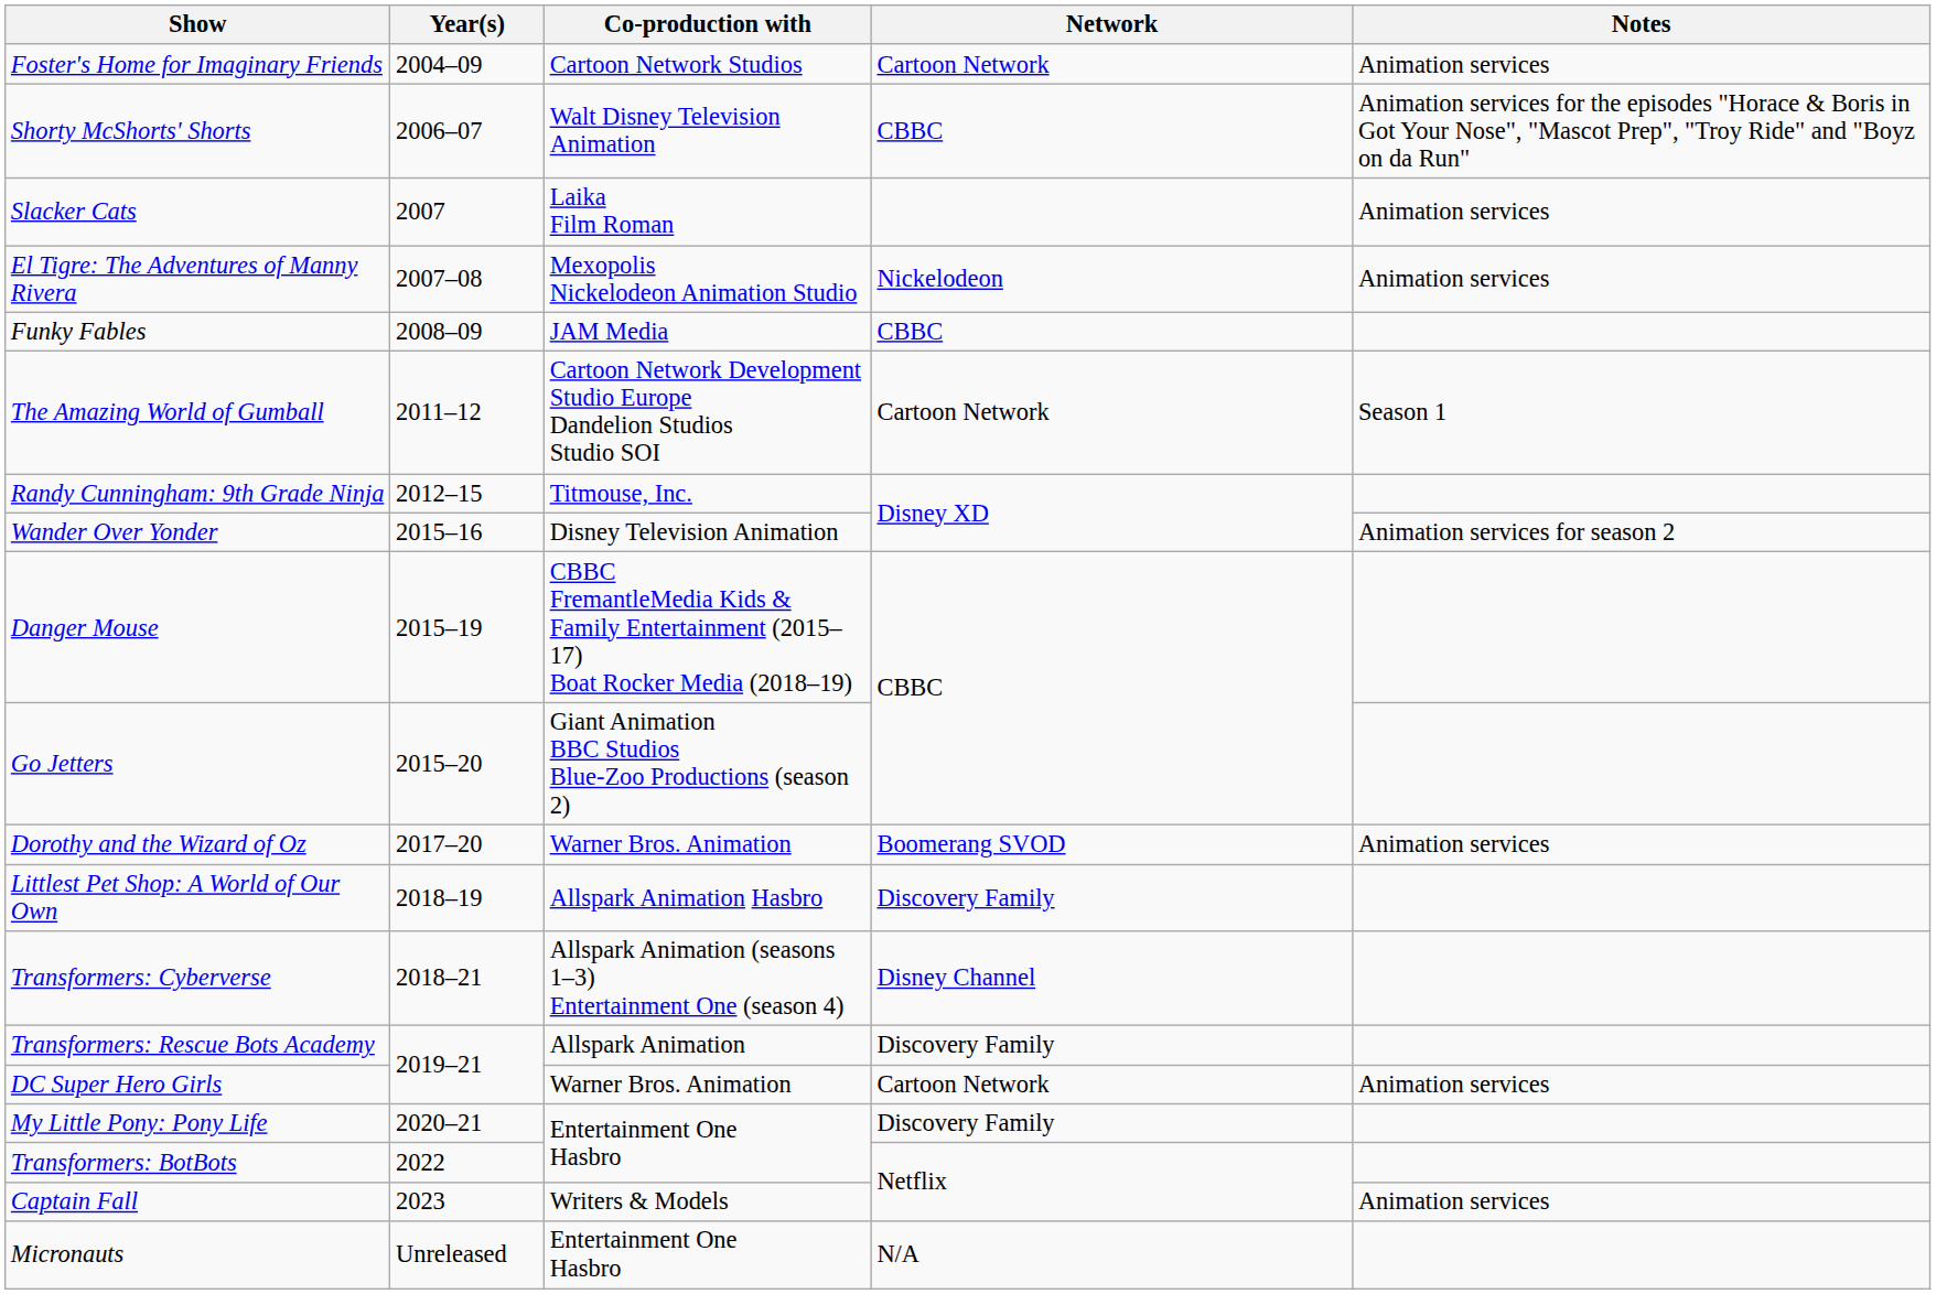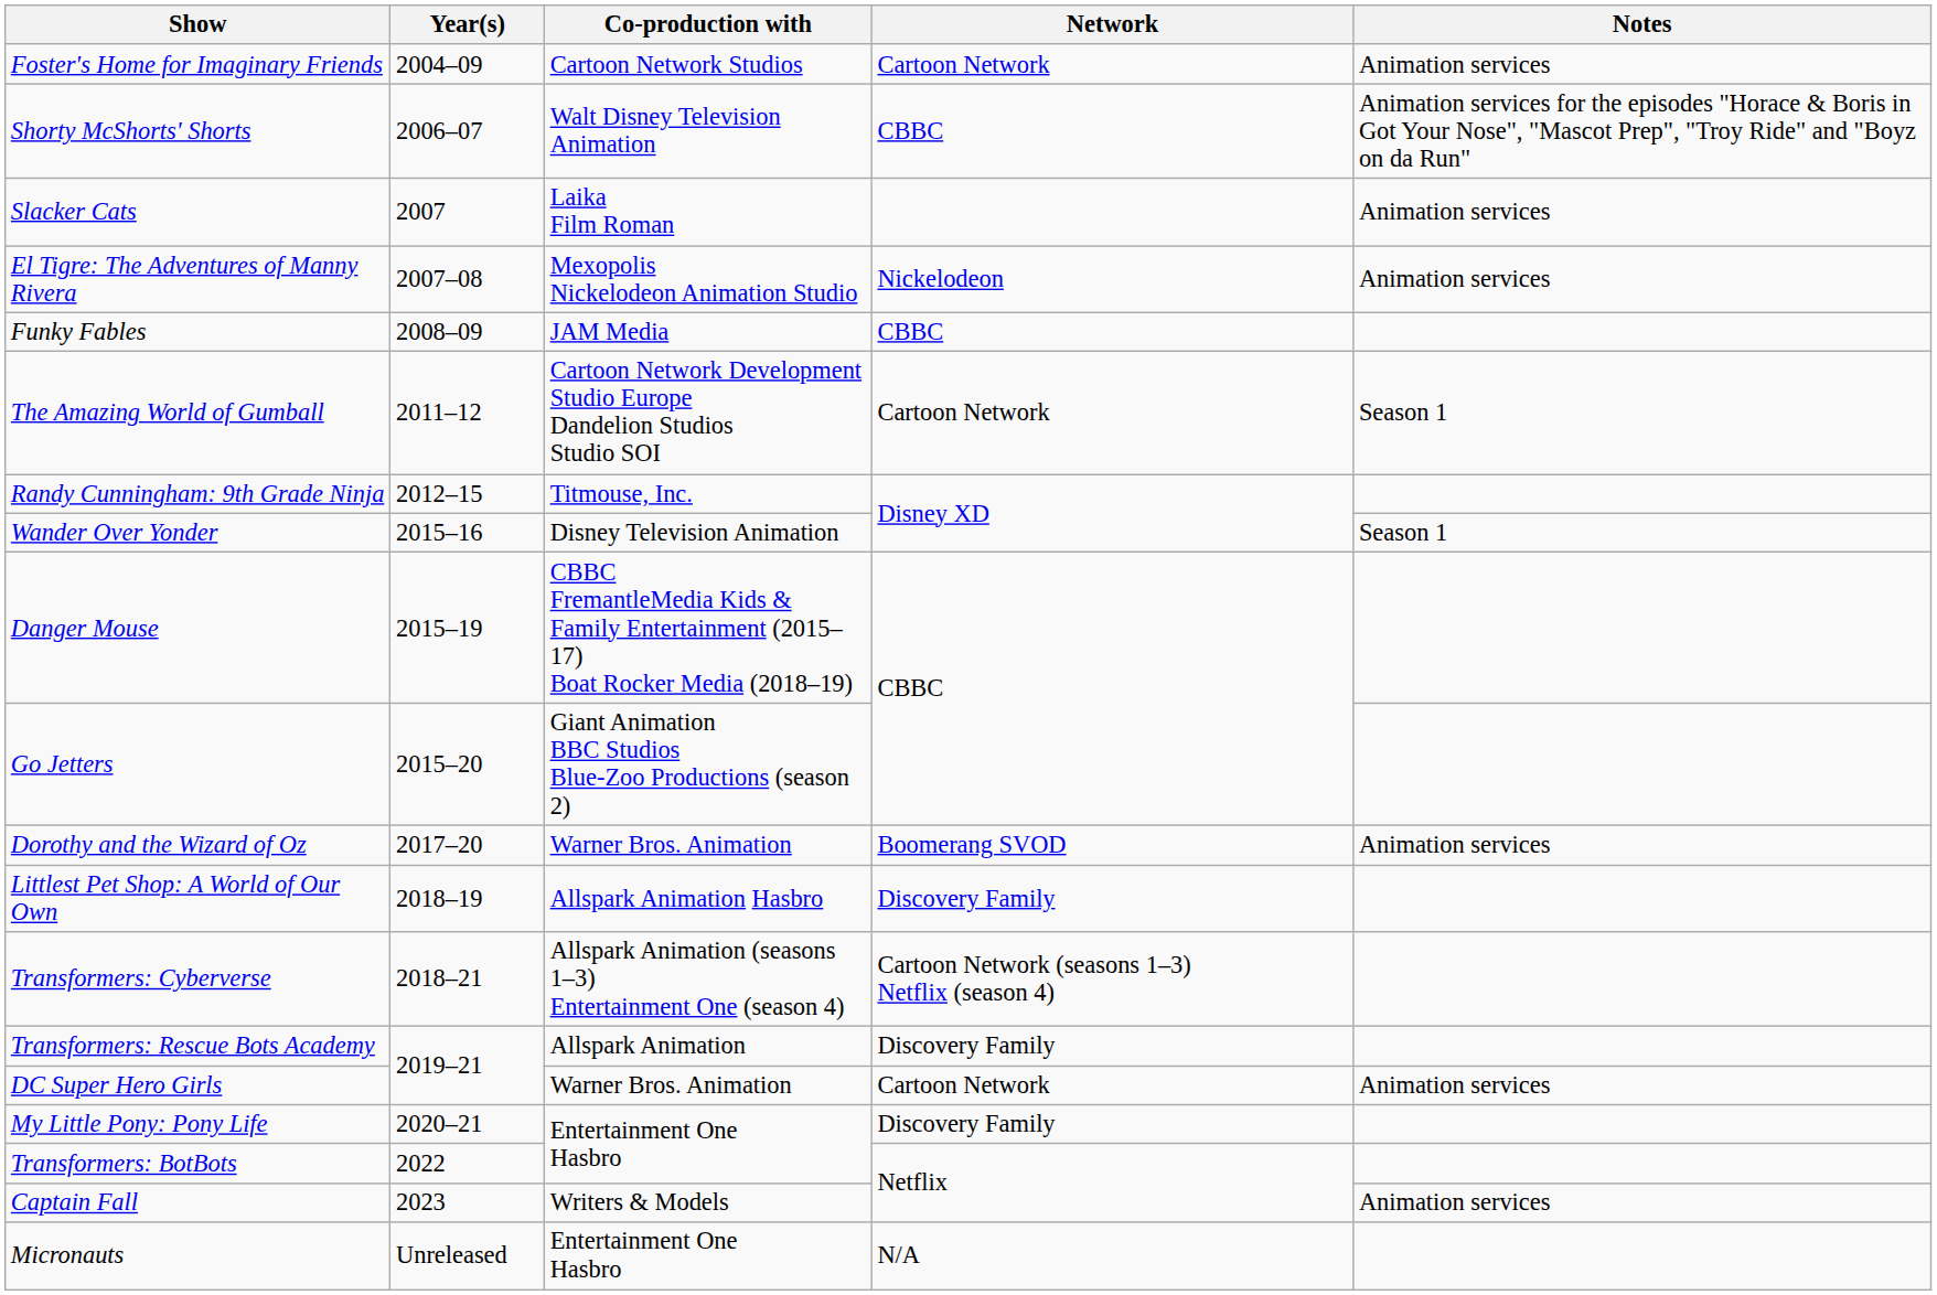Wander Over Yonder | Notes: Animation services for season 2 -> Season 1
Transformers: Cyberverse | Network: Disney Channel -> Cartoon Network (seasons 1–3) Netflix (season 4)
